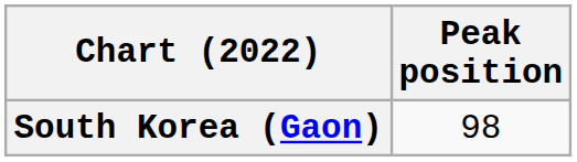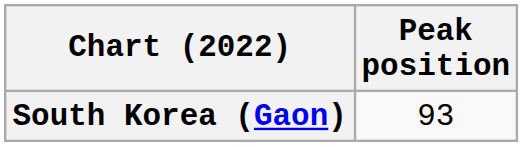South Korea (Gaon) | Peak position: 98 -> 93
